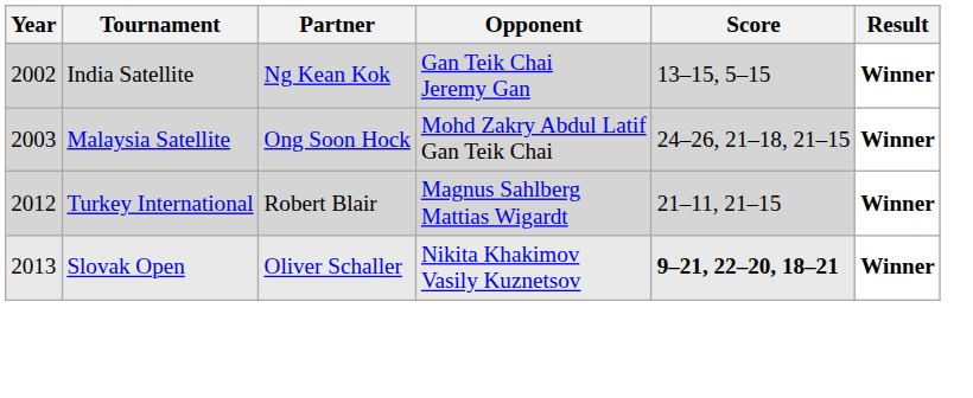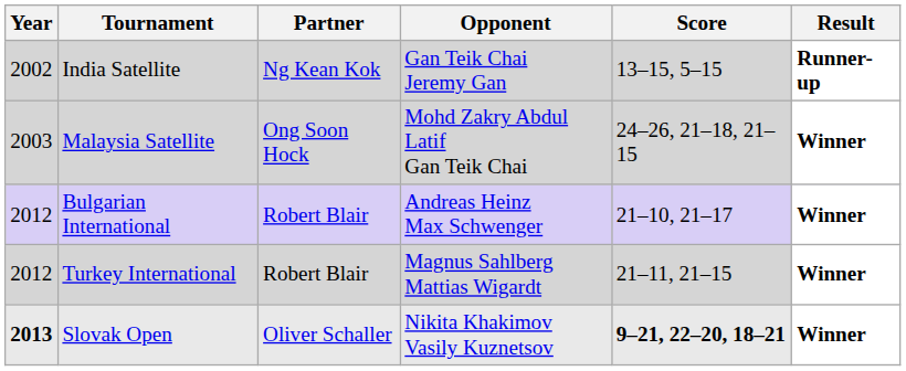India Satellite | Result: Winner -> Runner-up
+ row: 2012 | Bulgarian International | Robert Blair | Andreas Heinz Max Schwenger | 21–10, 21–17 | Winner
Slovak Open | Year: normal -> bold
